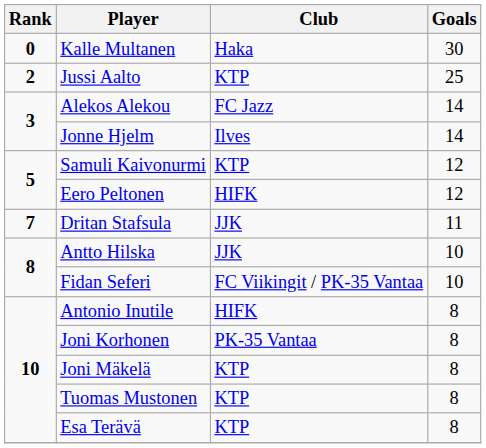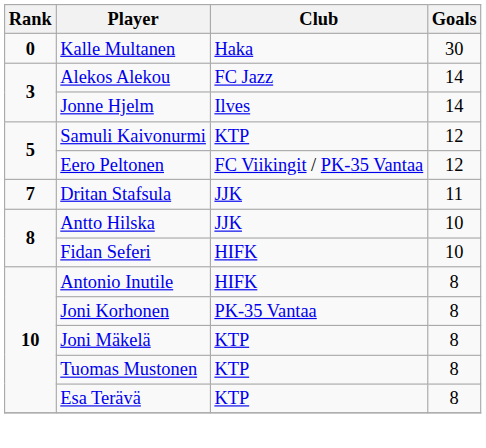- row: 2 | Jussi Aalto | KTP | 25
Eero Peltonen | Club: HIFK -> FC Viikingit / PK-35 Vantaa
Fidan Seferi | Club: FC Viikingit / PK-35 Vantaa -> HIFK
